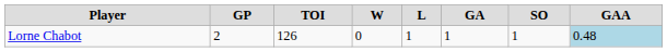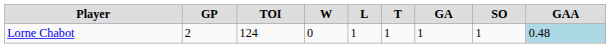+ column: T | 1
Lorne Chabot | TOI: 126 -> 124
